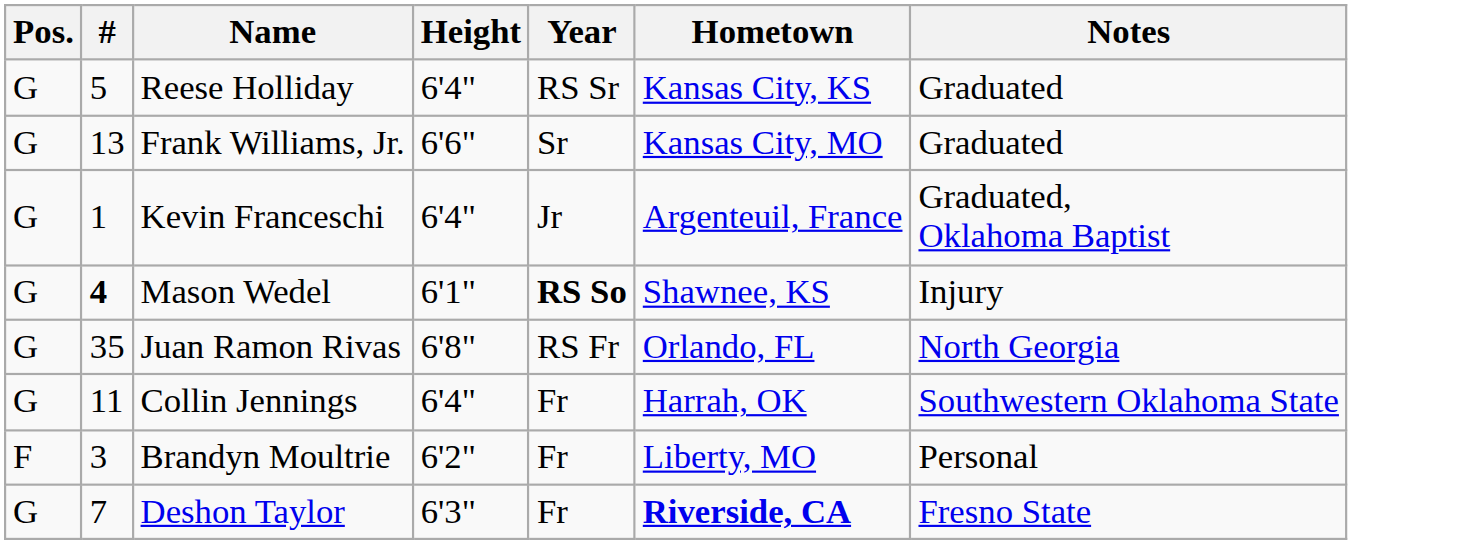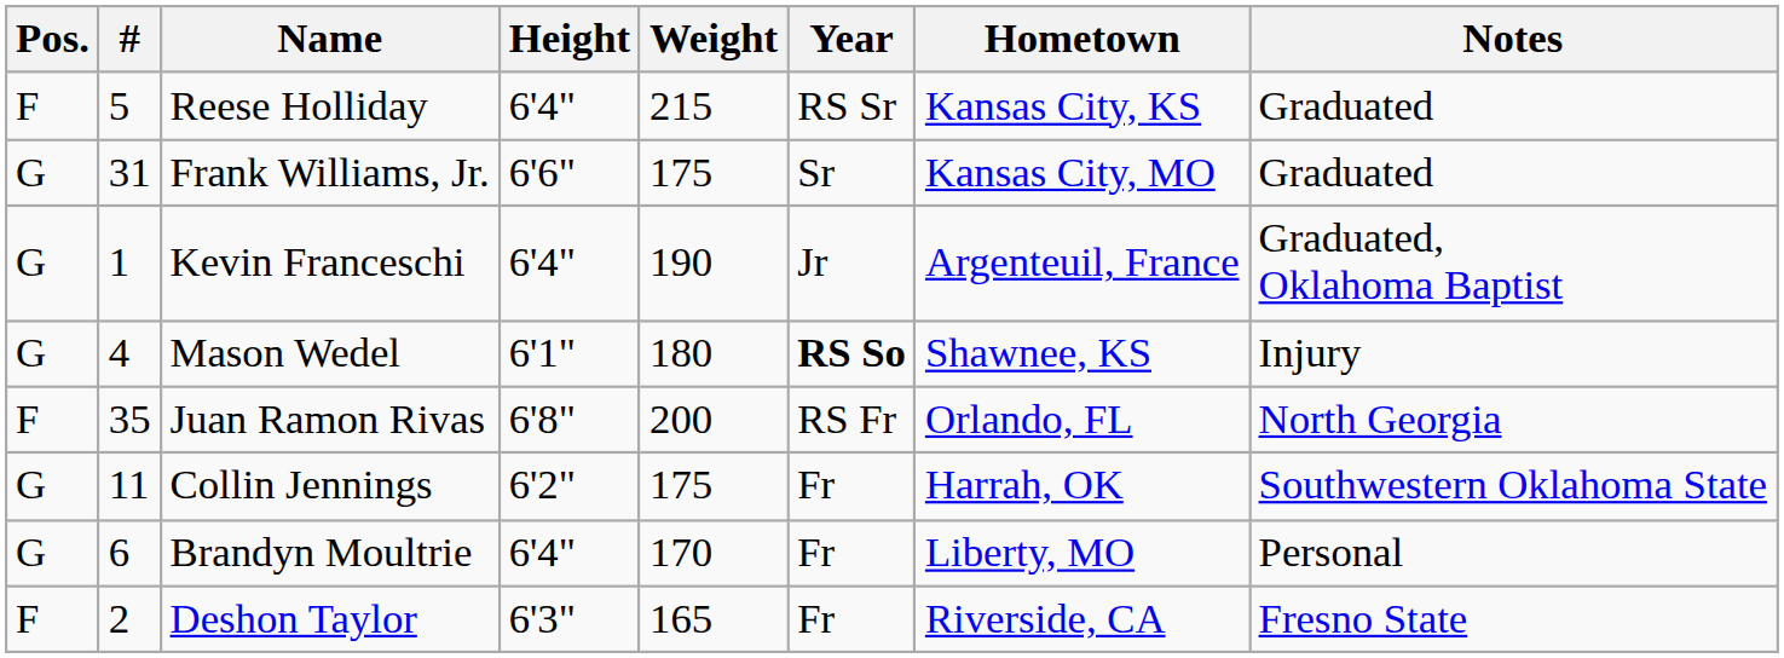+ column: Weight | 215 | 175 | 190 | 180 | 200 | 175 | 170 | 165
Reese Holliday | Pos.: G -> F
Frank Williams, Jr. | #: 13 -> 31
Mason Wedel | #: bold -> normal
Juan Ramon Rivas | Pos.: G -> F
Collin Jennings | Height: 6'4" -> 6'2"
Brandyn Moultrie | Pos.: F -> G
Brandyn Moultrie | #: 3 -> 6
Brandyn Moultrie | Height: 6'2" -> 6'4"
Deshon Taylor | Pos.: G -> F
Deshon Taylor | #: 7 -> 2
Deshon Taylor | Hometown: bold -> normal
